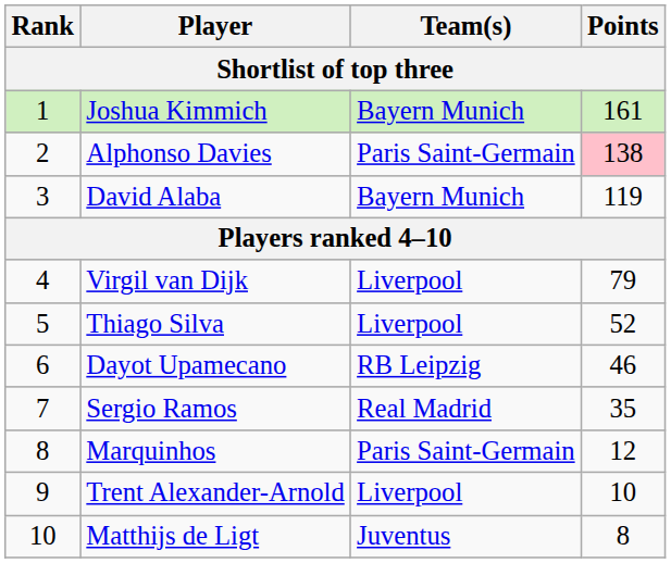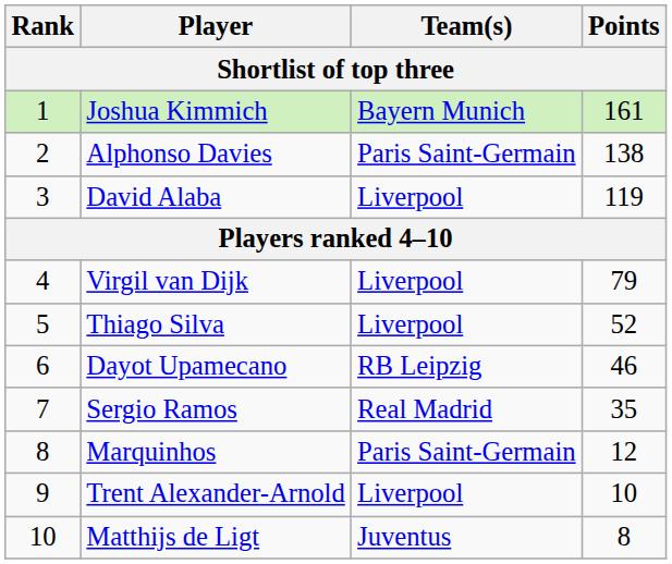Alphonso Davies | Points: pink background -> no background
David Alaba | Team(s): Bayern Munich -> Liverpool
